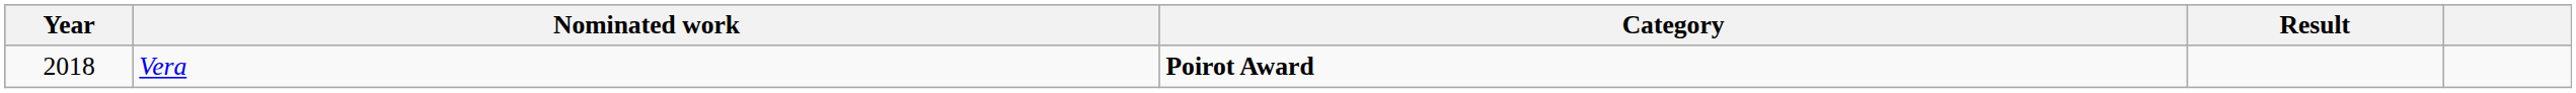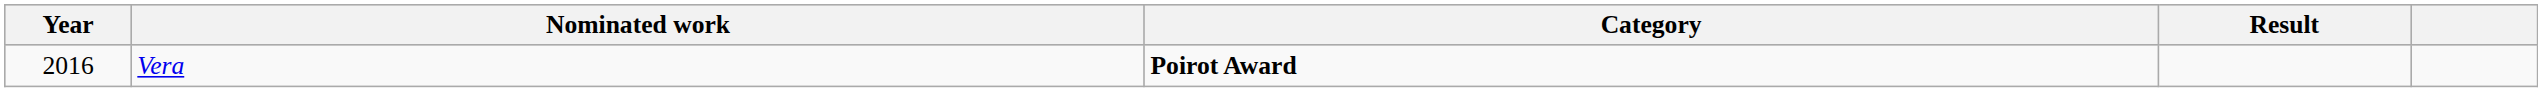Vera | Year: 2018 -> 2016
